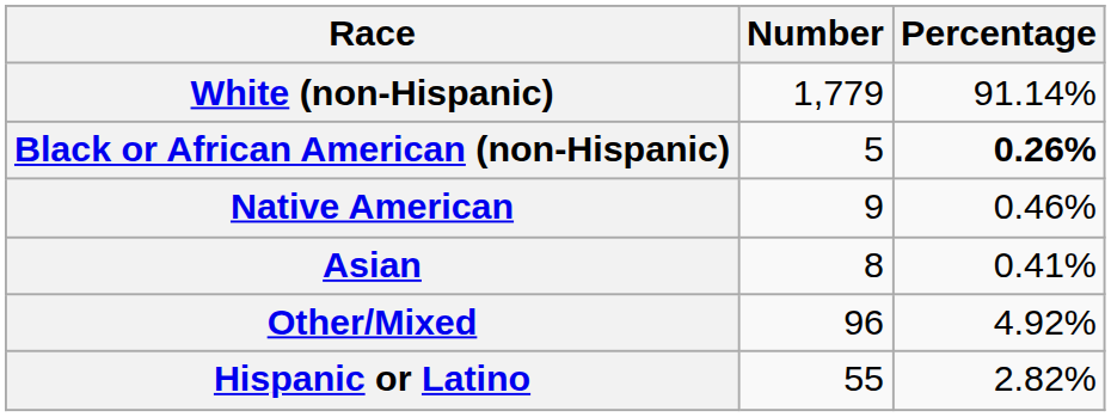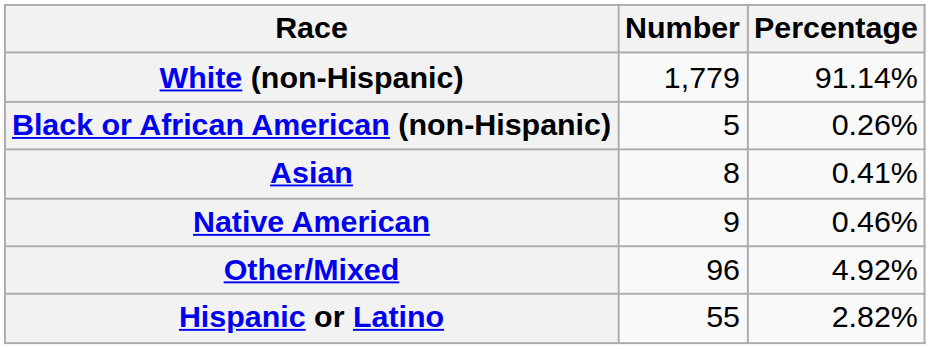Black or African American (non-Hispanic) | Percentage: bold -> normal
rows swapped: Native American <-> Asian
